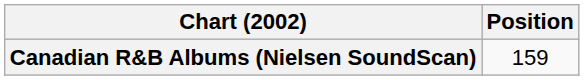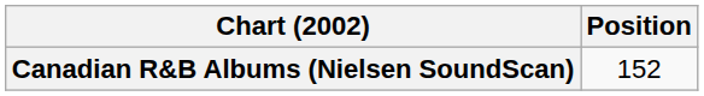Canadian R&B Albums (Nielsen SoundScan) | Position: 159 -> 152
